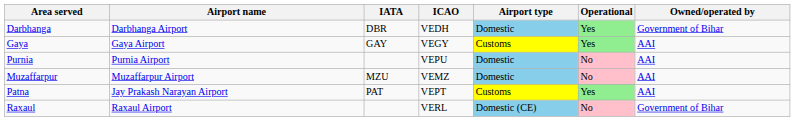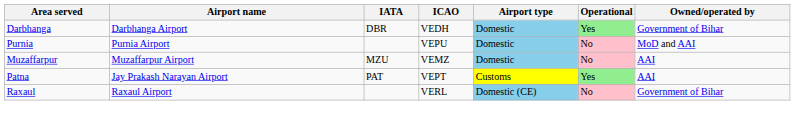- row: Gaya | Gaya Airport | GAY | VEGY | Customs | Yes | AAI
Purnia | Owned/operated by: AAI -> MoD and AAI
